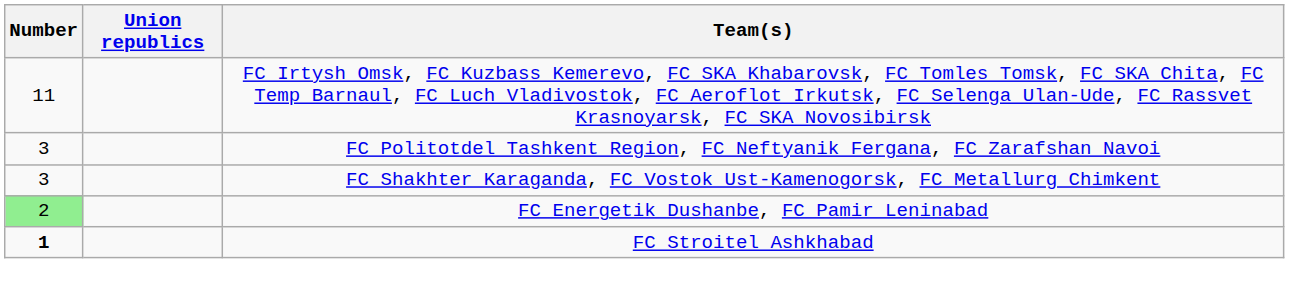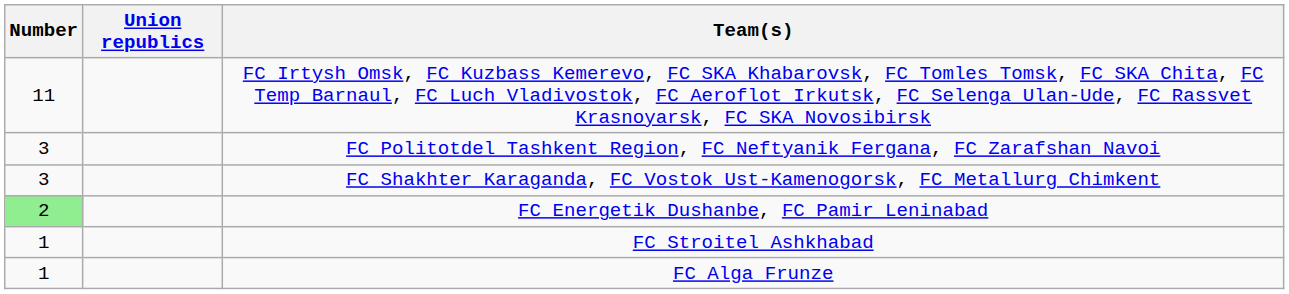FC Stroitel Ashkhabad | Number: bold -> normal
+ row: 1 | FC Alga Frunze
